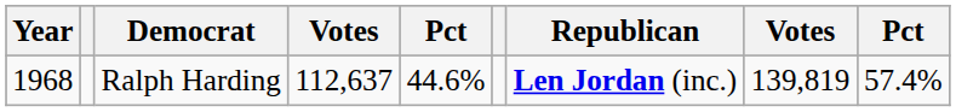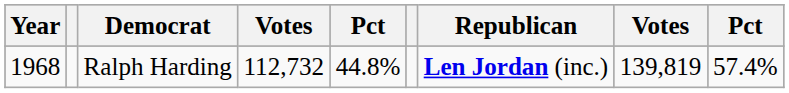Ralph Harding | column 4: 112,637 -> 112,732
Ralph Harding | column 5: 44.6% -> 44.8%
